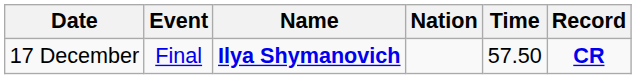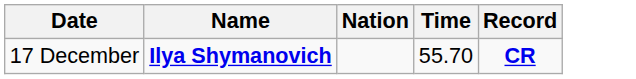- column: Event | Final
17 December | Time: 57.50 -> 55.70
